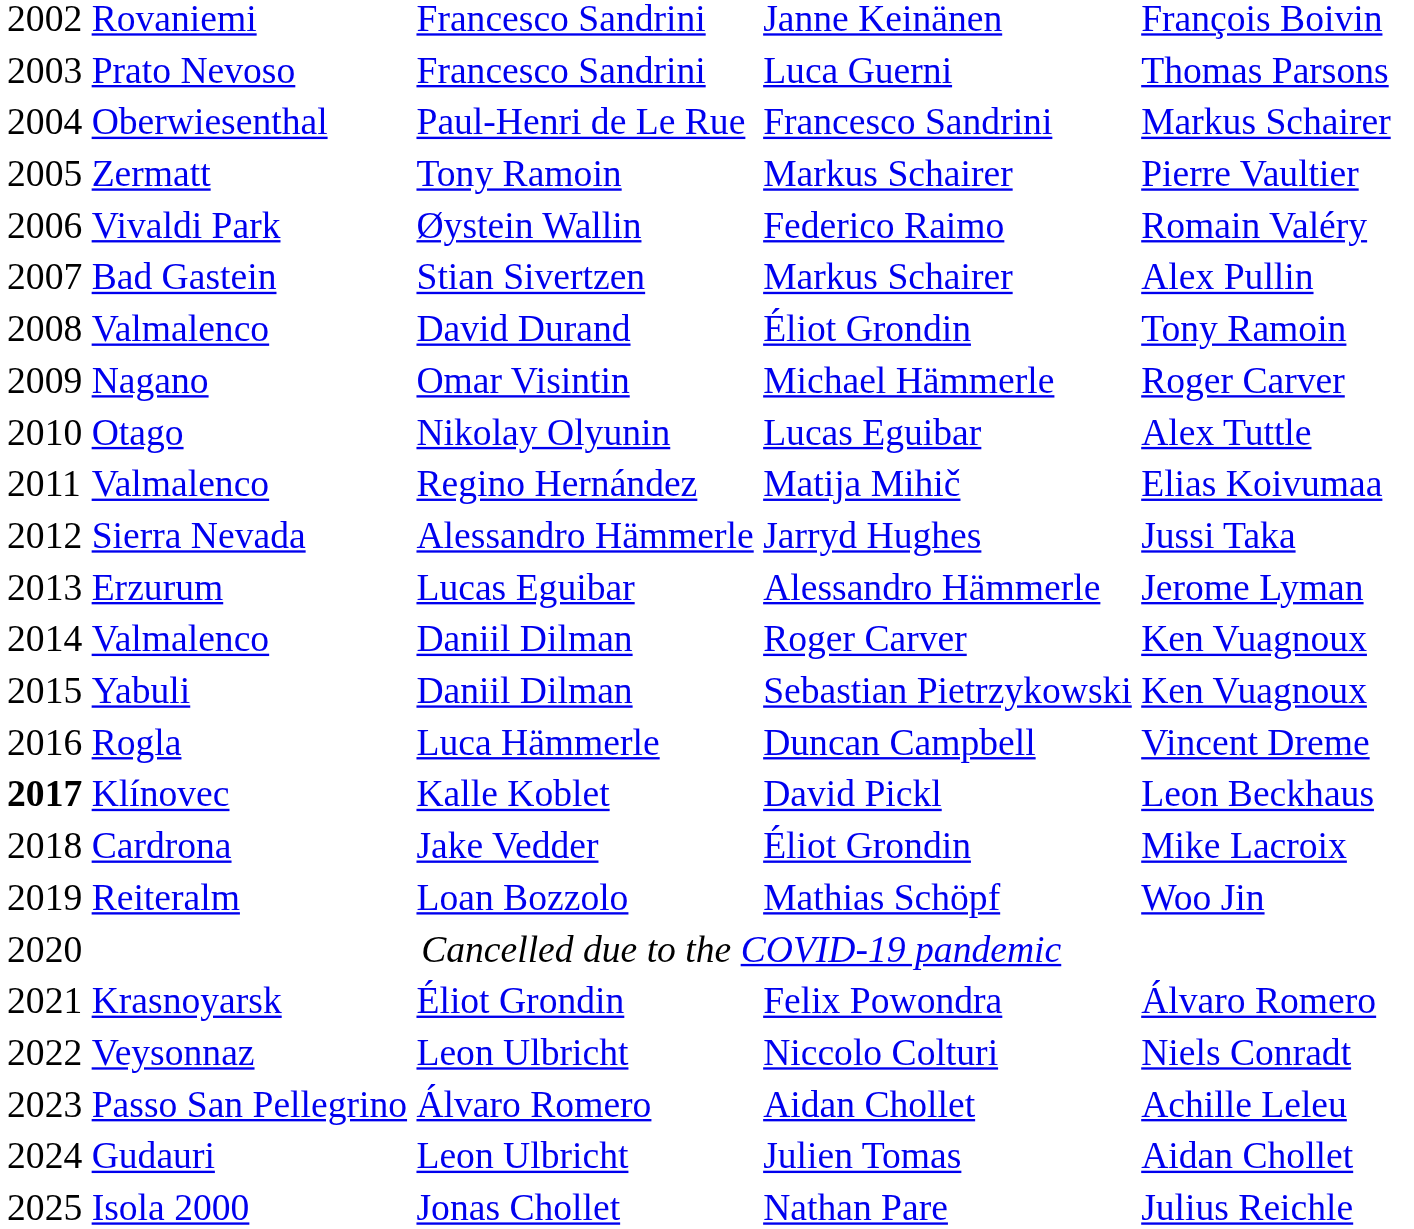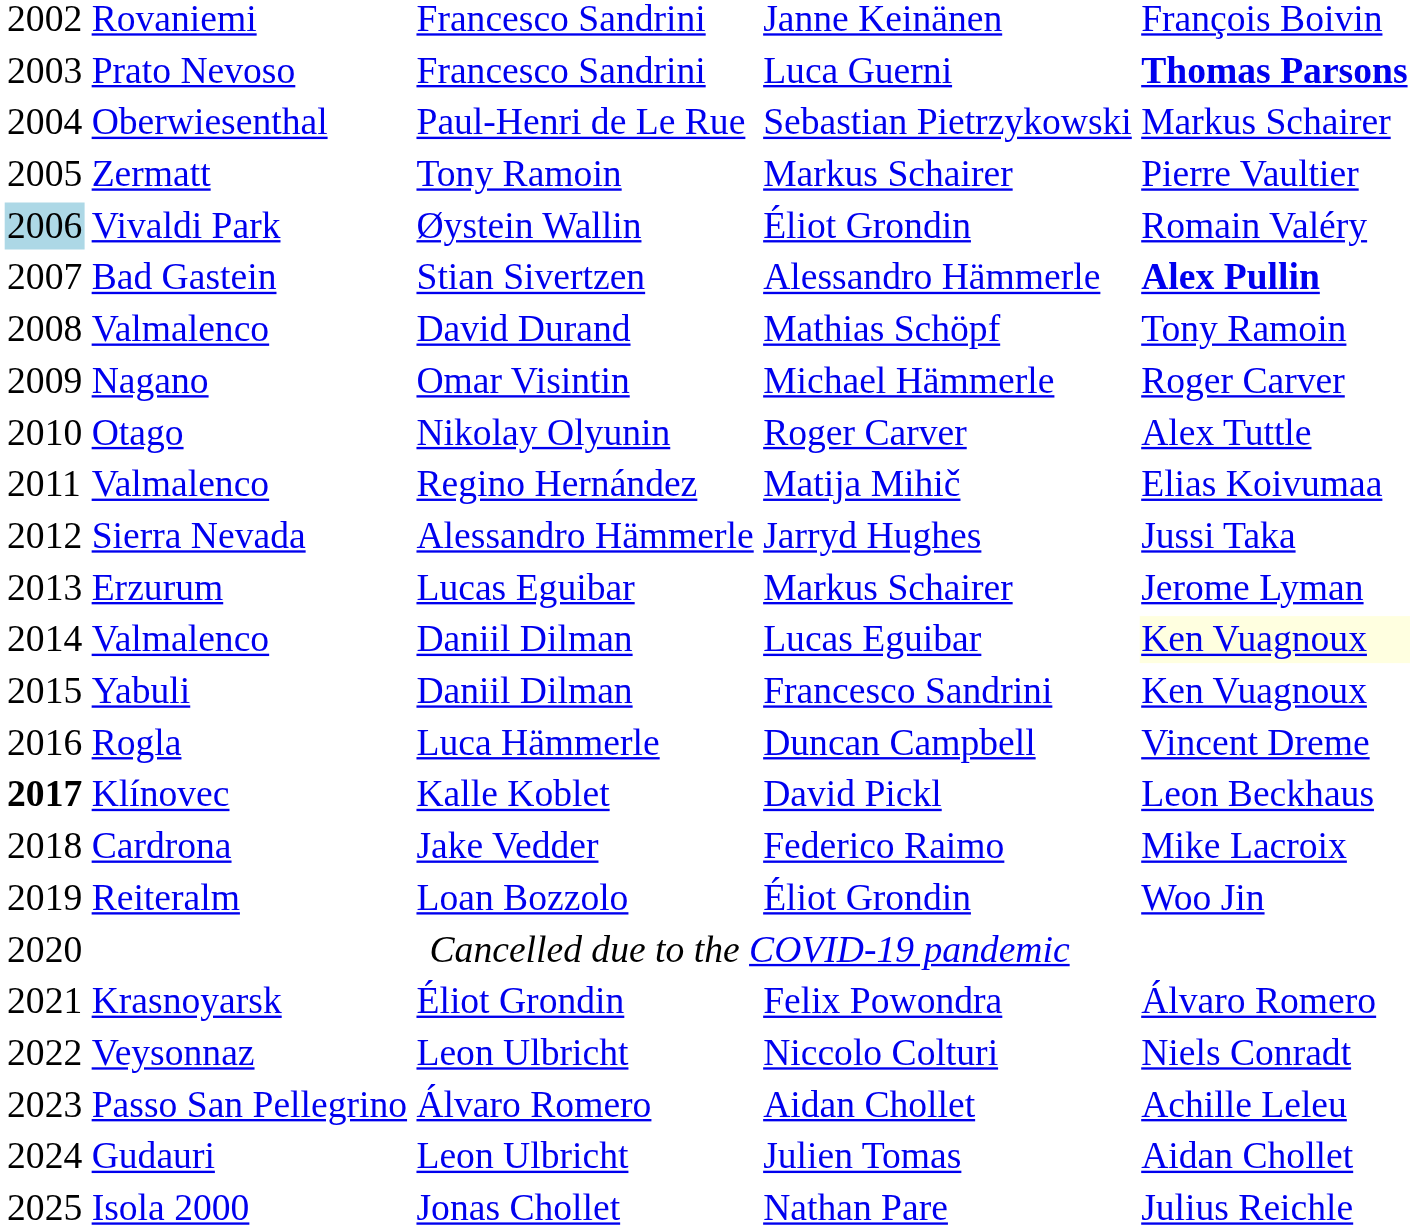Prato Nevoso | column 5: normal -> bold
Oberwiesenthal | column 4: Francesco Sandrini -> Sebastian Pietrzykowski
Vivaldi Park | column 1: no background -> lightblue background
Vivaldi Park | column 4: Federico Raimo -> Éliot Grondin
Bad Gastein | column 4: Markus Schairer -> Alessandro Hämmerle
Bad Gastein | column 5: normal -> bold
Valmalenco / David Durand | column 4: Éliot Grondin -> Mathias Schöpf
Otago | column 4: Lucas Eguibar -> Roger Carver
Erzurum | column 4: Alessandro Hämmerle -> Markus Schairer
Valmalenco / Daniil Dilman | column 4: Roger Carver -> Lucas Eguibar
Valmalenco / Daniil Dilman | column 5: no background -> lightyellow background
Yabuli | column 4: Sebastian Pietrzykowski -> Francesco Sandrini
Cardrona | column 4: Éliot Grondin -> Federico Raimo
Reiteralm | column 4: Mathias Schöpf -> Éliot Grondin
